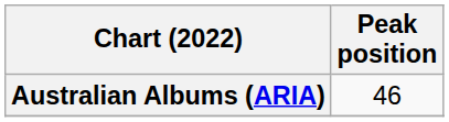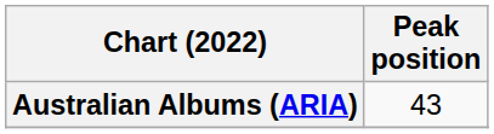Australian Albums (ARIA) | Peak position: 46 -> 43
